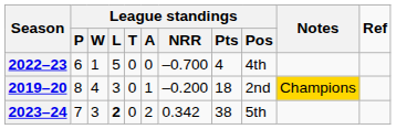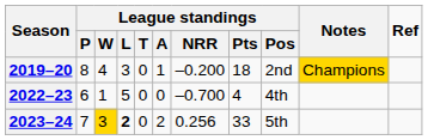rows swapped: 2019–20 <-> 2022–23
2023–24 | League standings / W: no background -> gold background
2023–24 | League standings / NRR: 0.342 -> 0.256
2023–24 | League standings / Pts: 38 -> 33
